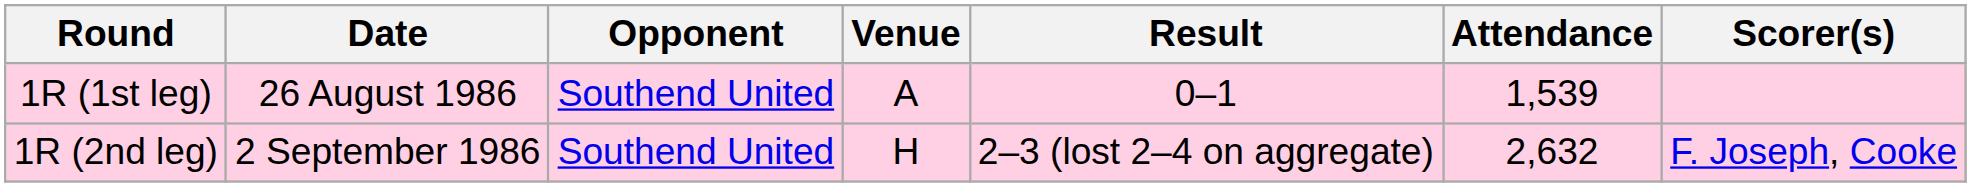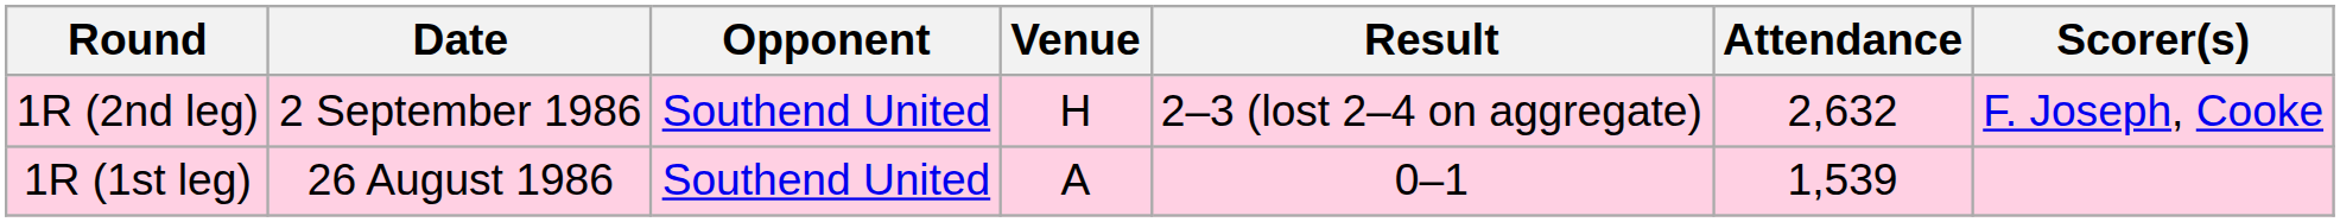rows swapped: 1R (1st leg) <-> 1R (2nd leg)
